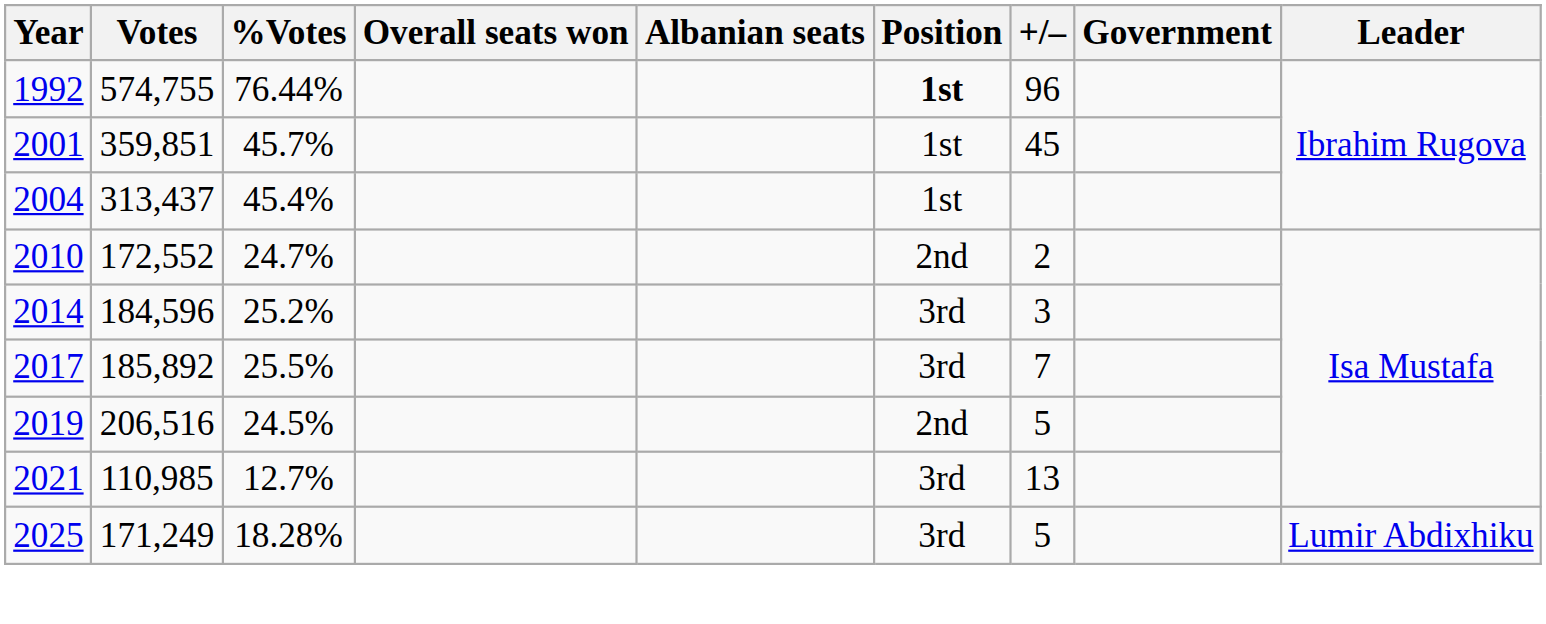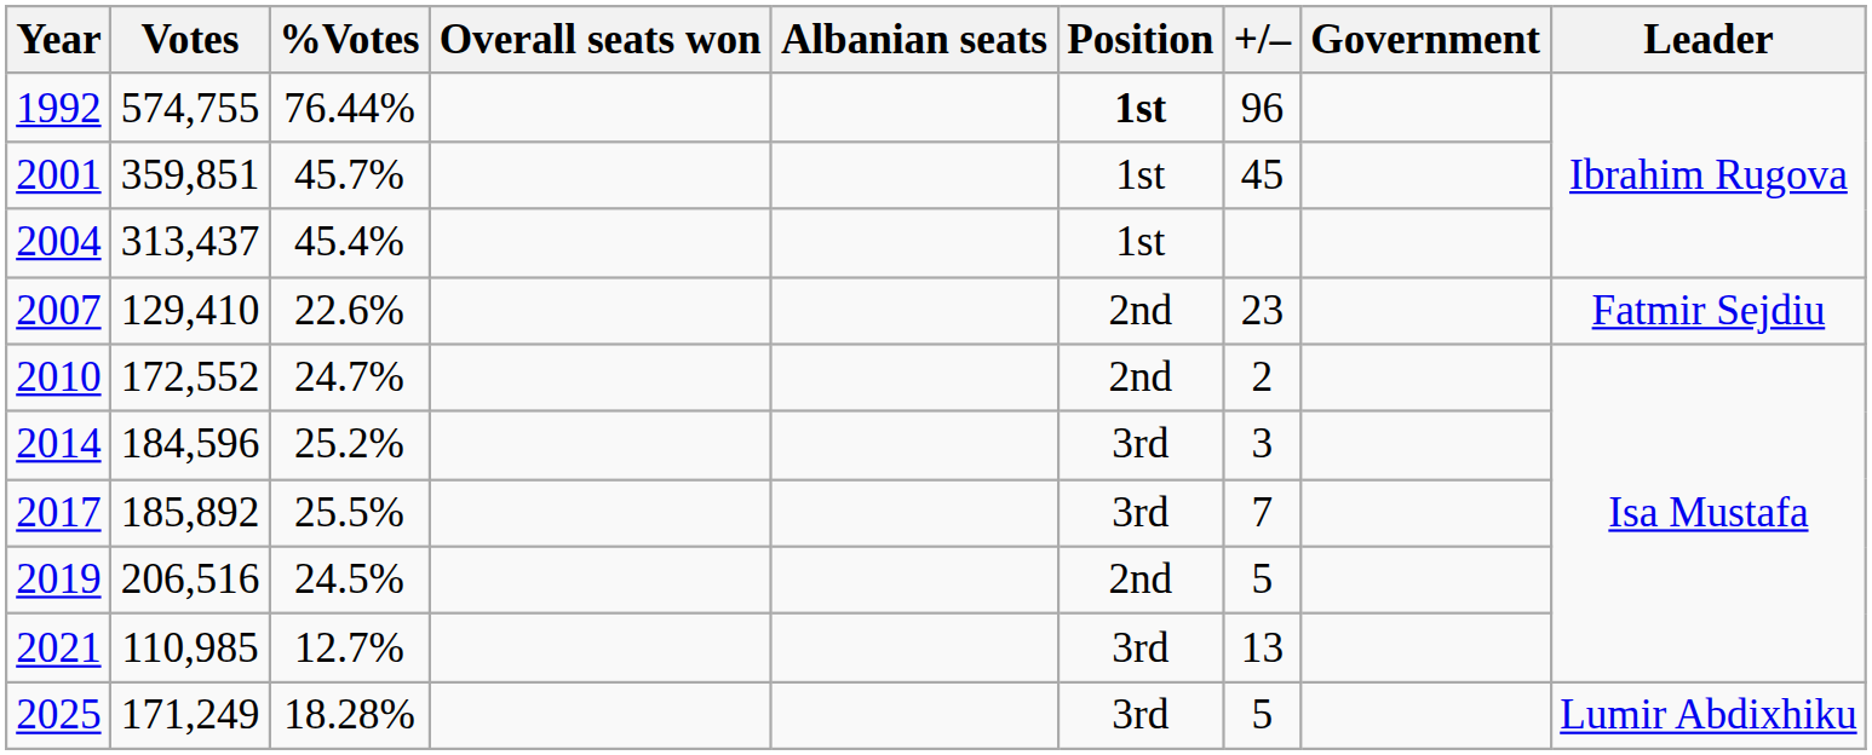+ row: 2007 | 129,410 | 22.6% | 2nd | 23 | Fatmir Sejdiu
